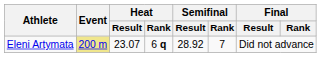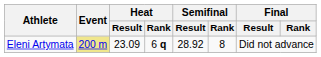Eleni Artymata | Heat / Result: 23.07 -> 23.09
Eleni Artymata | Semifinal / Rank: 7 -> 8
